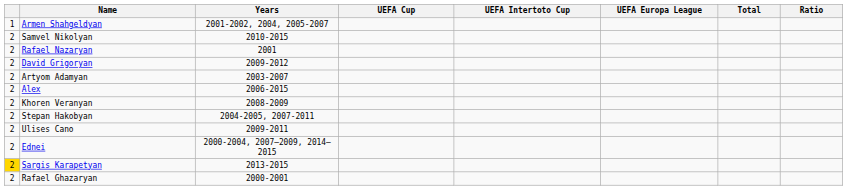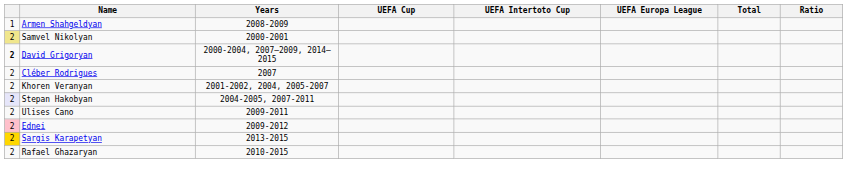Armen Shahgeldyan | Years: 2001-2002, 2004, 2005-2007 -> 2008-2009
Samvel Nikolyan | column 1: no background -> khaki background
Samvel Nikolyan | Years: 2010-2015 -> 2000-2001
- row: 2 | Rafael Nazaryan | 2001
David Grigoryan | column 1: normal -> bold
David Grigoryan | Years: 2009-2012 -> 2000-2004, 2007–2009, 2014–2015
+ row: 2 | Cléber Rodrigues | 2007
- row: 2 | Artyom Adamyan | 2003-2007
- row: 2 | Alex | 2006-2015
Khoren Veranyan | Years: 2008-2009 -> 2001-2002, 2004, 2005-2007
Stepan Hakobyan | column 1: no background -> lavender background
Ednei | column 1: no background -> pink background
Ednei | Years: 2000-2004, 2007–2009, 2014–2015 -> 2009-2012
Rafael Ghazaryan | Years: 2000-2001 -> 2010-2015
